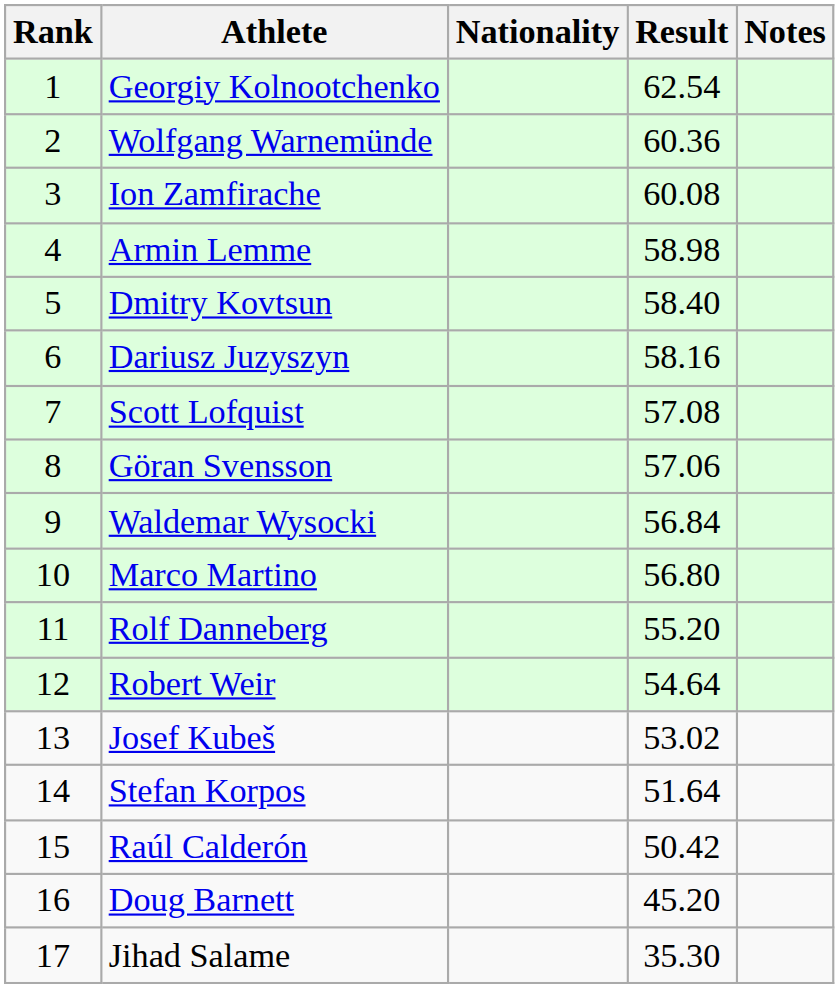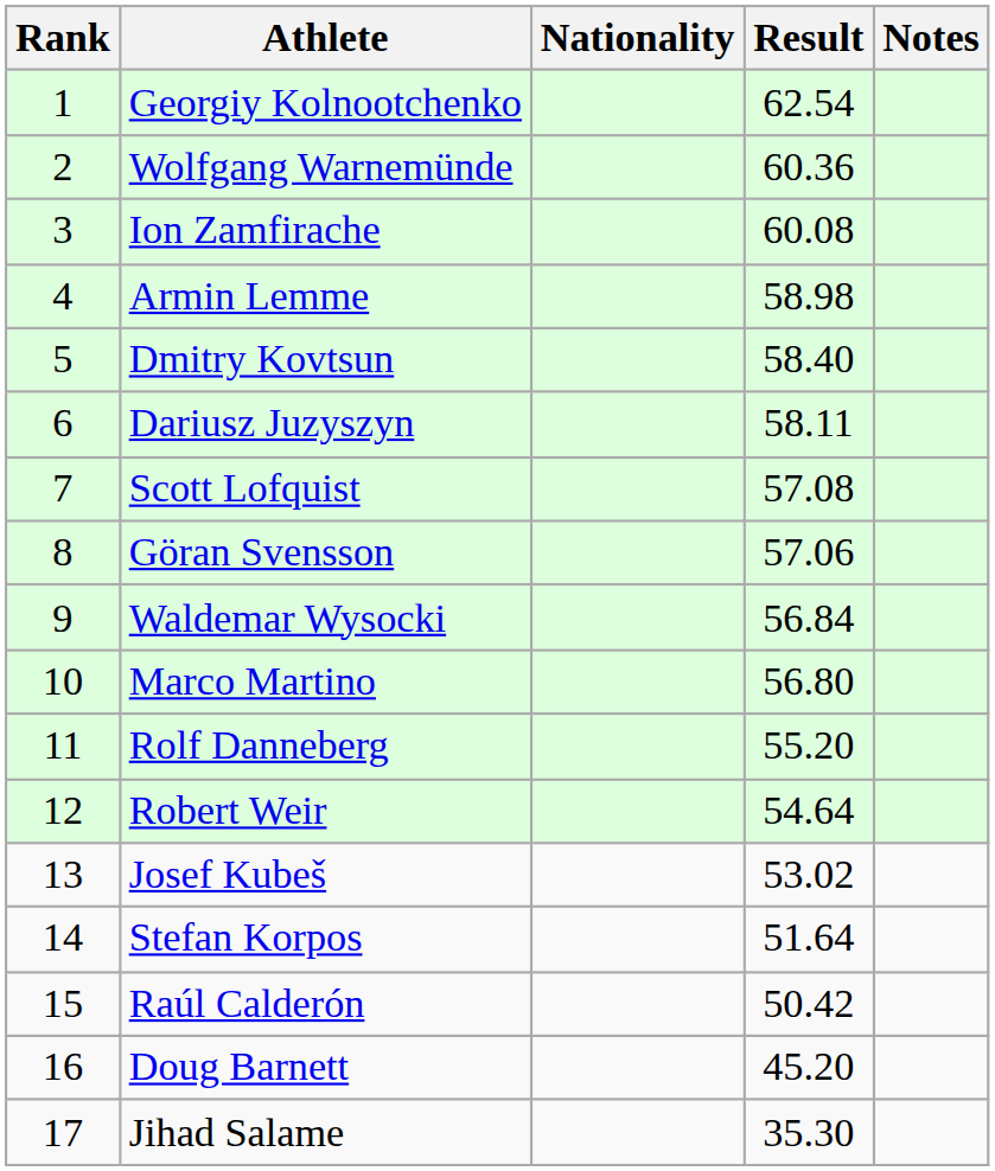Dariusz Juzyszyn | Result: 58.16 -> 58.11
